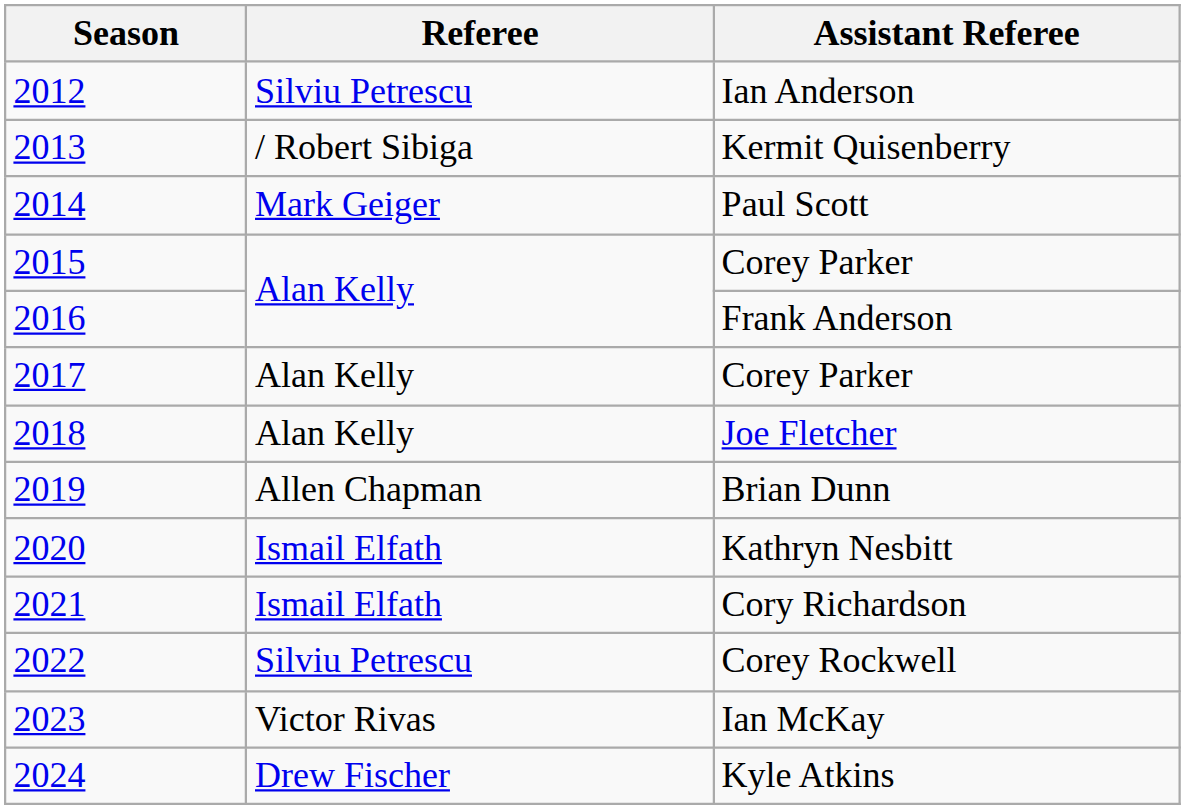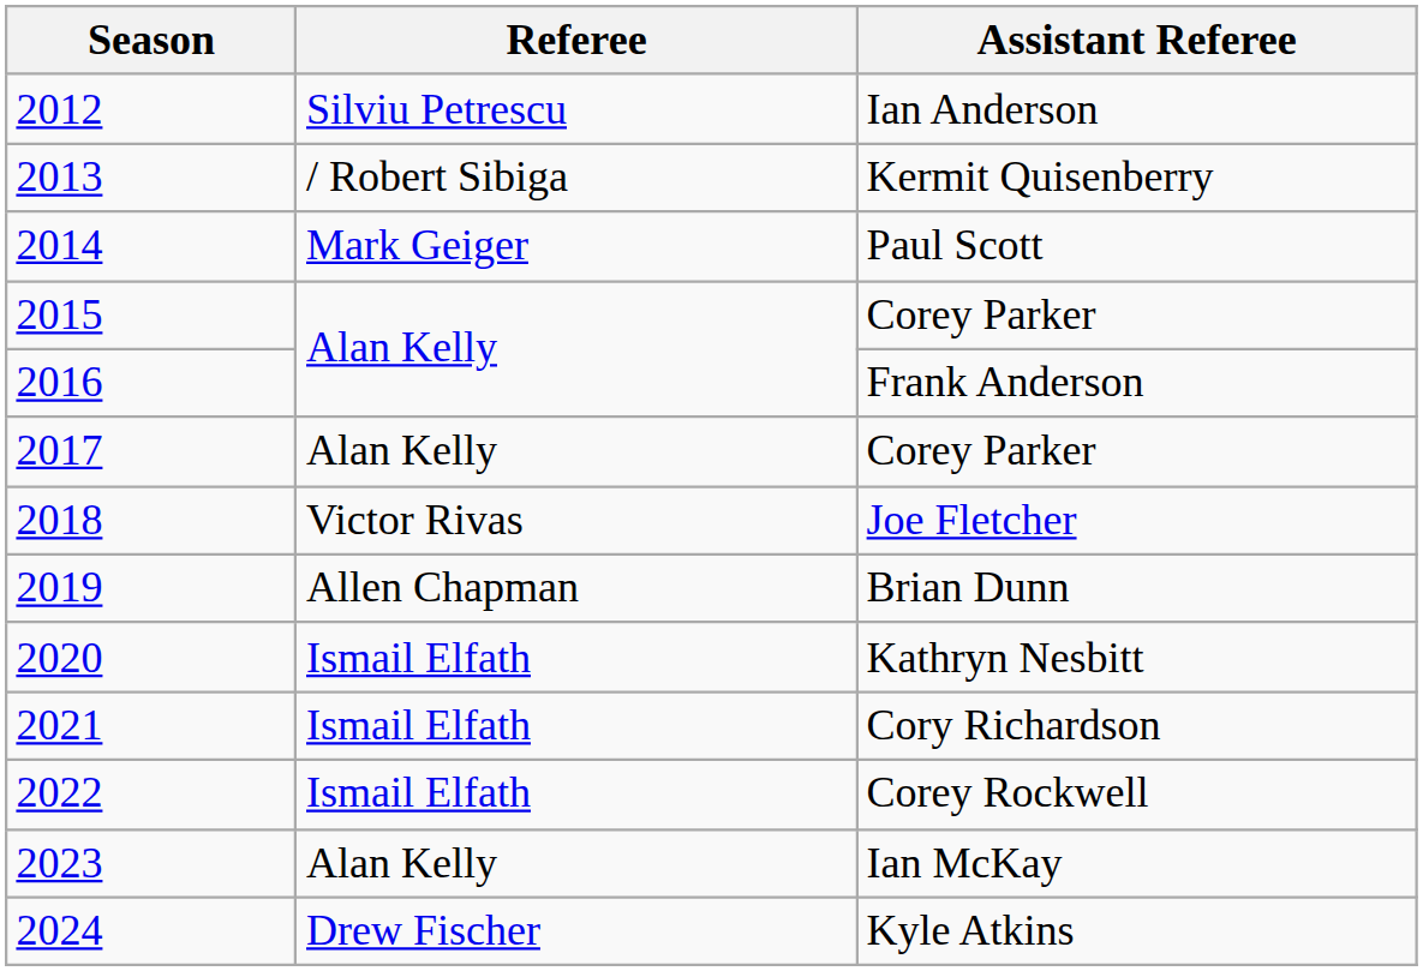Joe Fletcher | Referee: Alan Kelly -> Victor Rivas
Corey Rockwell | Referee: Silviu Petrescu -> Ismail Elfath
Ian McKay | Referee: Victor Rivas -> Alan Kelly
